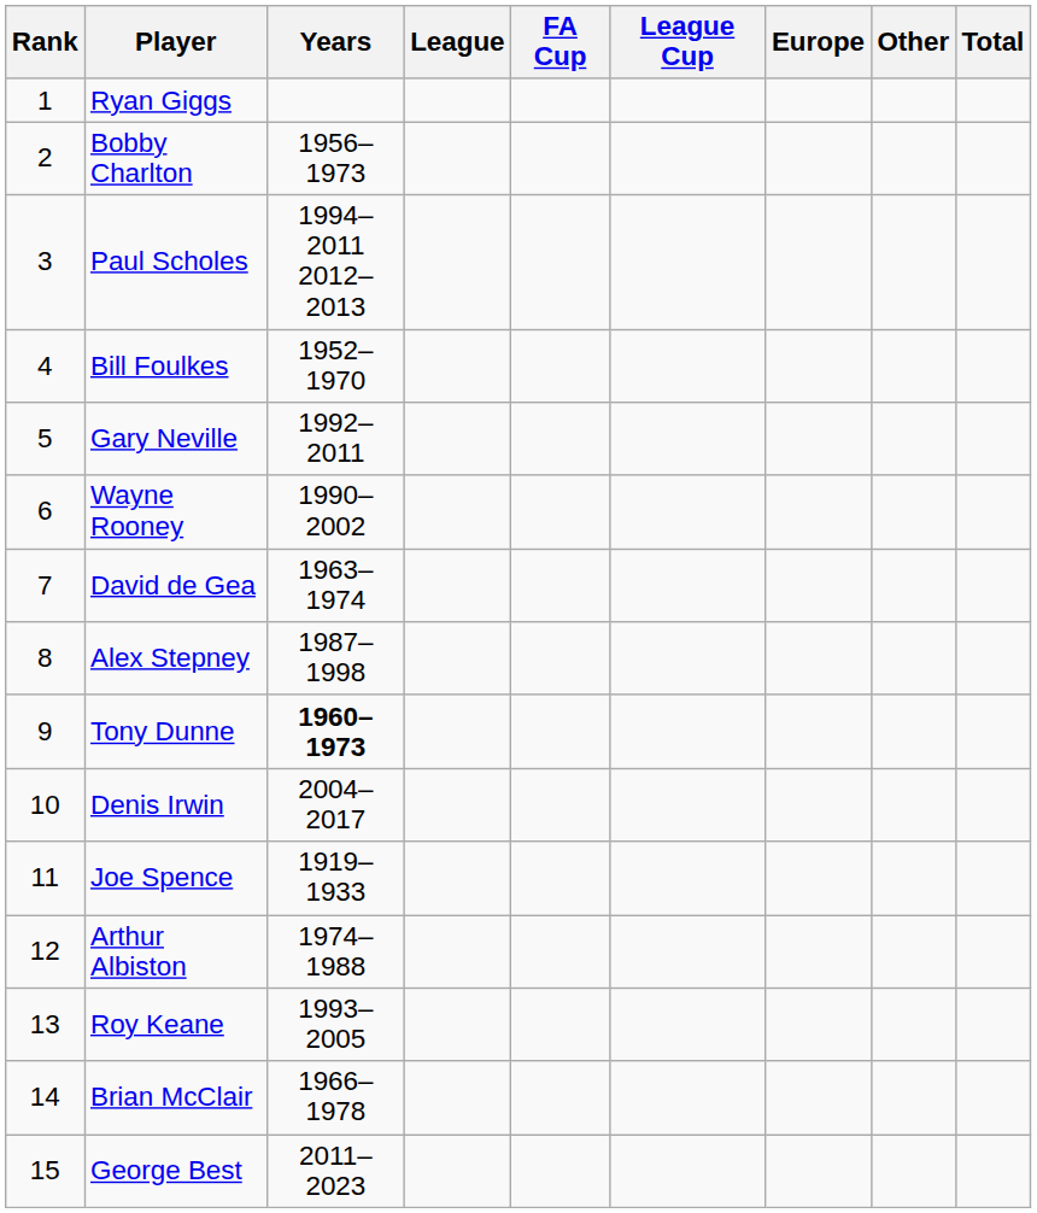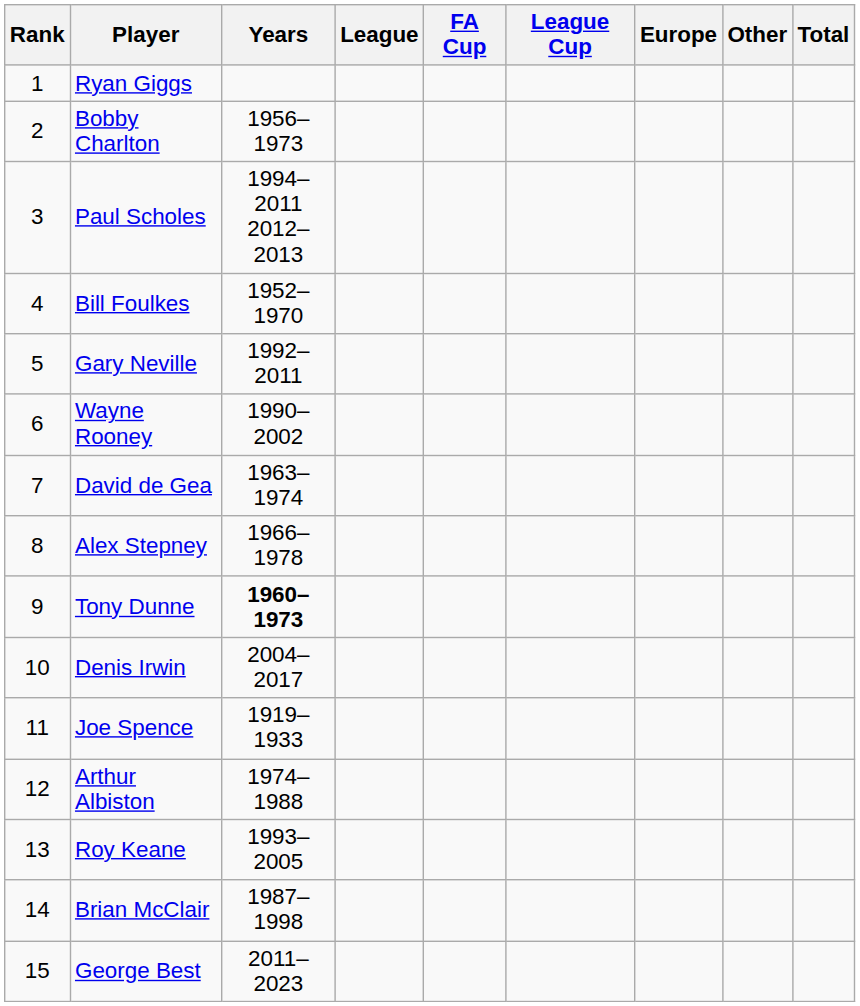Alex Stepney | Years: 1987–1998 -> 1966–1978
Brian McClair | Years: 1966–1978 -> 1987–1998
